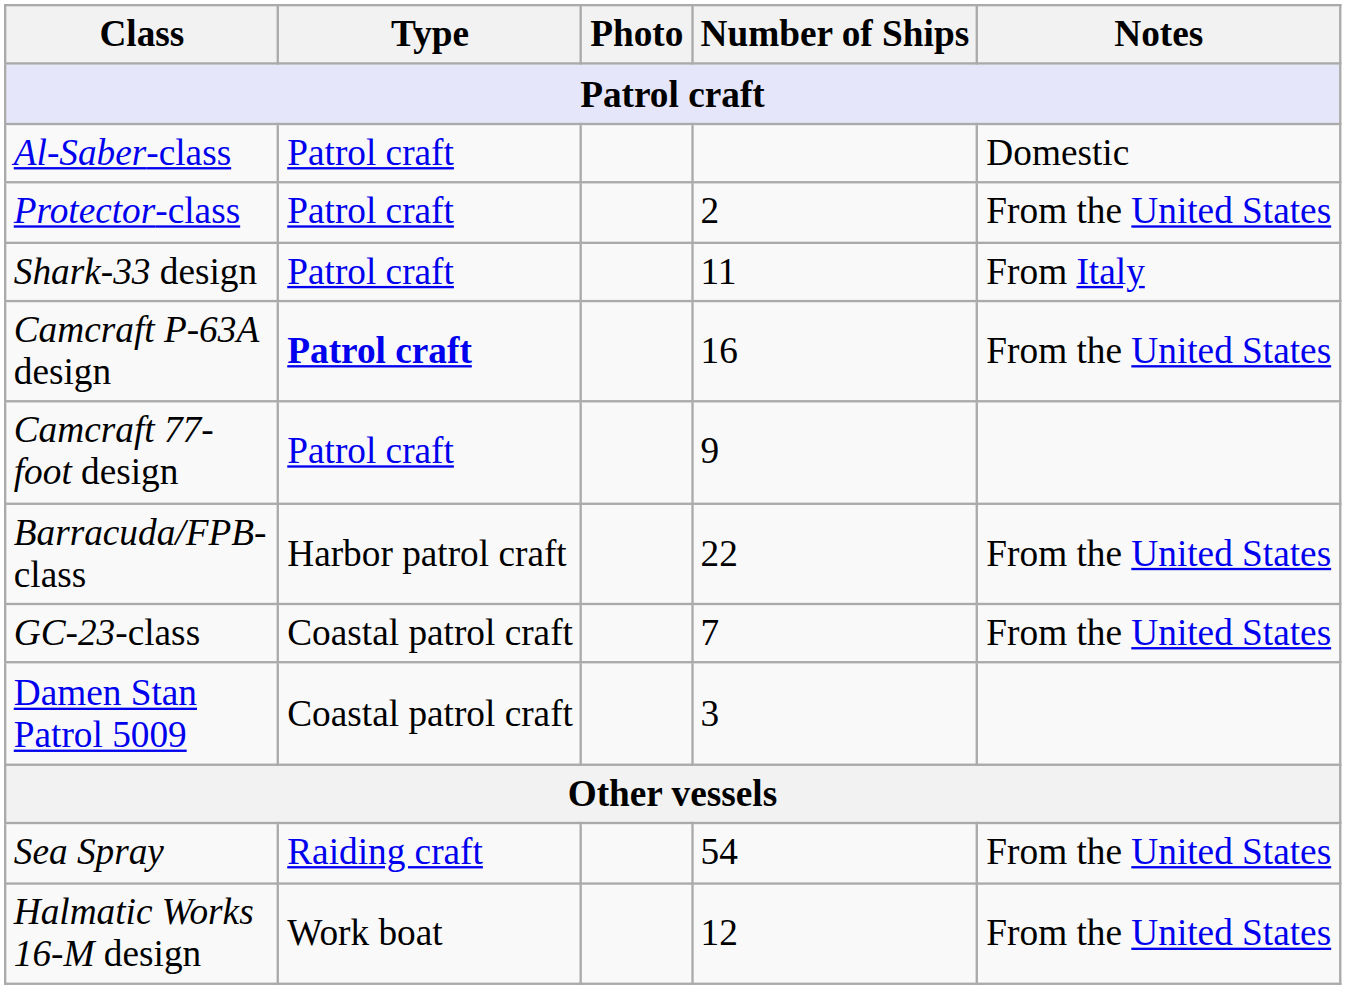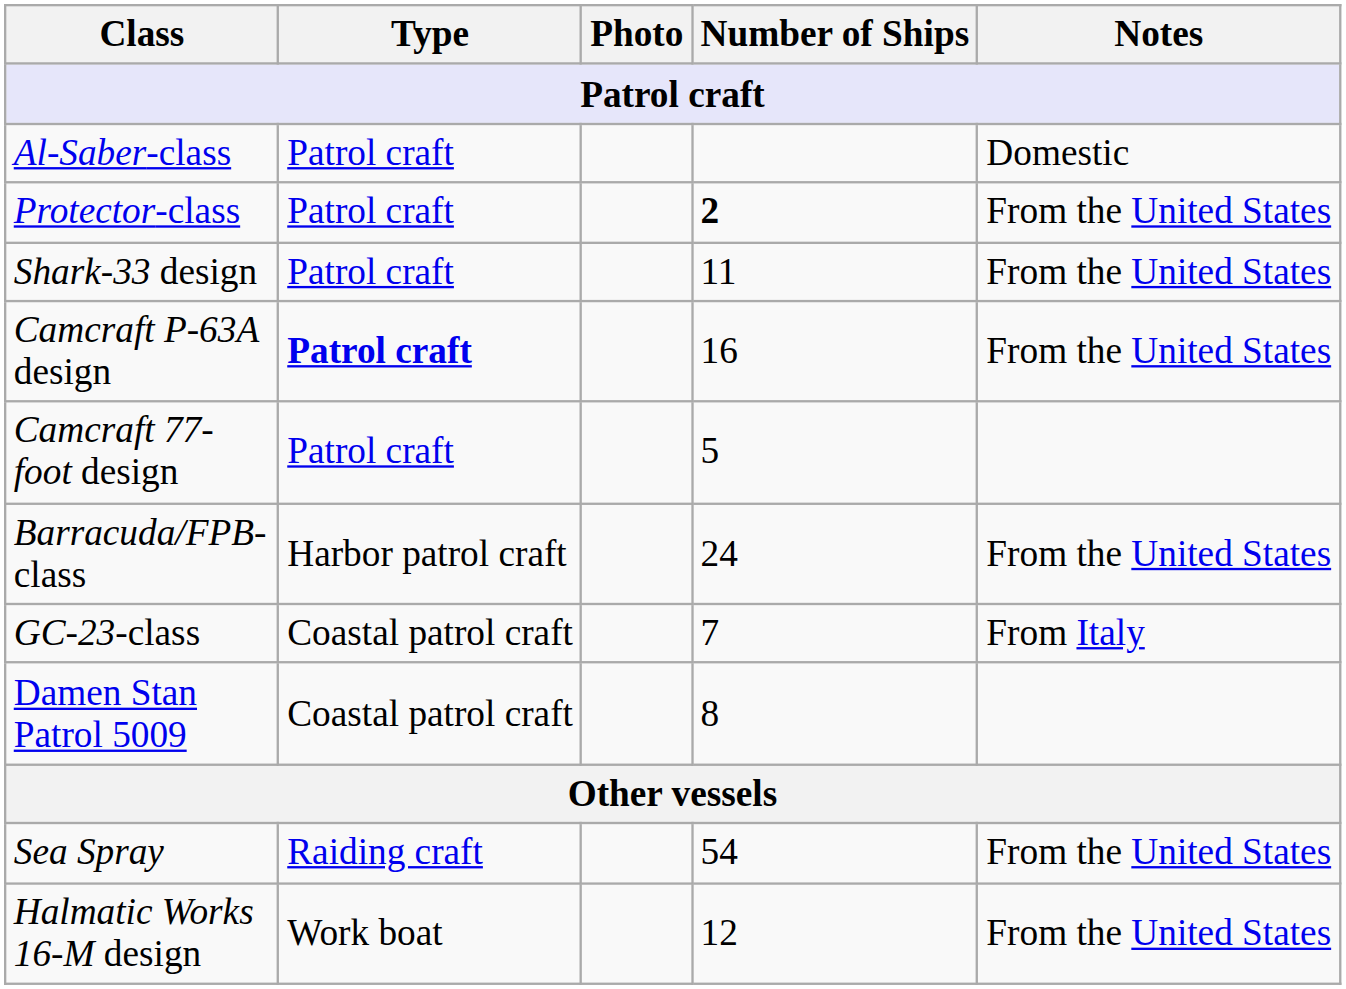Protector-class | Number of Ships: normal -> bold
Shark-33 design | Notes: From Italy -> From the United States
Camcraft 77-foot design | Number of Ships: 9 -> 5
Barracuda/FPB-class | Number of Ships: 22 -> 24
GC-23-class | Notes: From the United States -> From Italy
Damen Stan Patrol 5009 | Number of Ships: 3 -> 8
